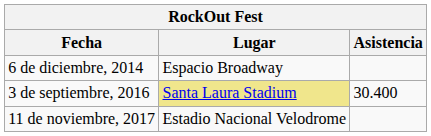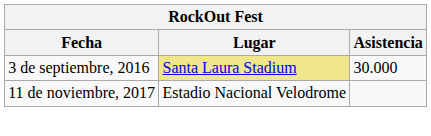- row: 6 de diciembre, 2014 | Espacio Broadway
3 de septiembre, 2016 | Asistencia: 30.400 -> 30.000
